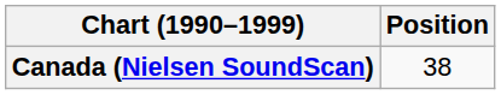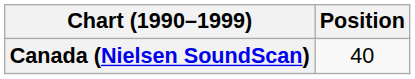Canada (Nielsen SoundScan) | Position: 38 -> 40
